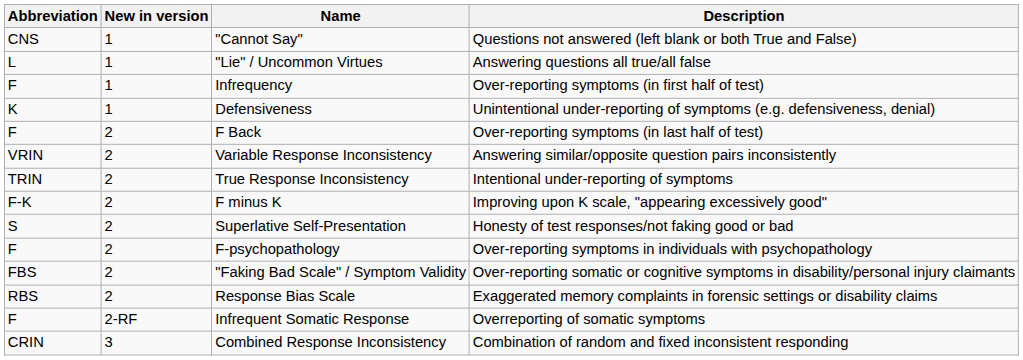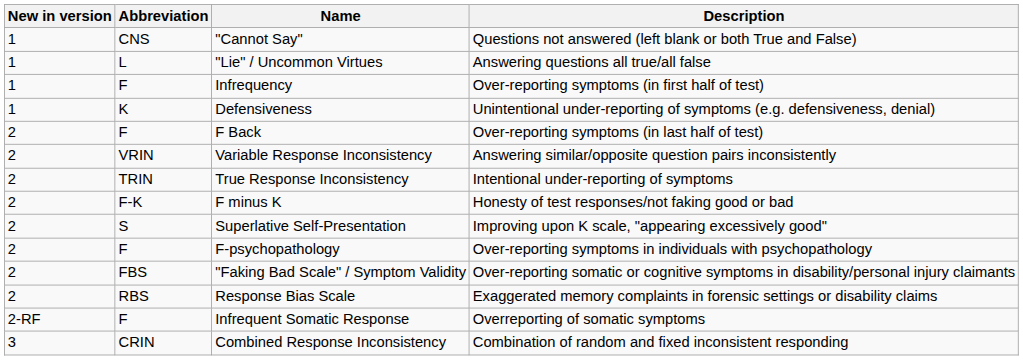columns swapped: Abbreviation <-> New in version
F minus K | Description: Improving upon K scale, "appearing excessively good" -> Honesty of test responses/not faking good or bad
Superlative Self-Presentation | Description: Honesty of test responses/not faking good or bad -> Improving upon K scale, "appearing excessively good"
